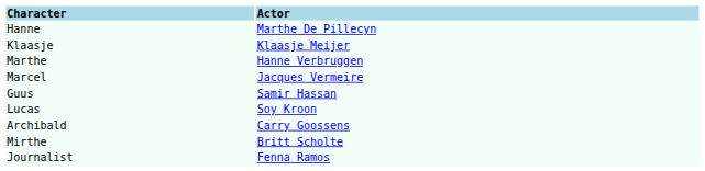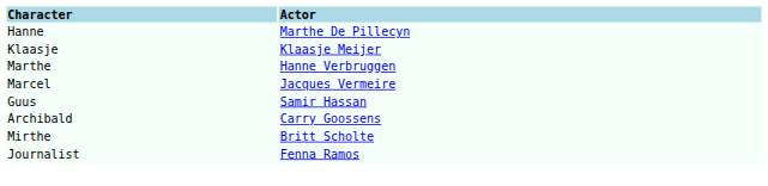- row: Lucas | Soy Kroon
